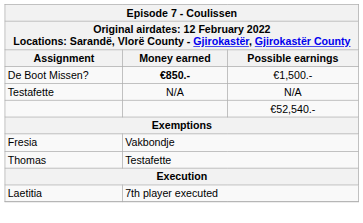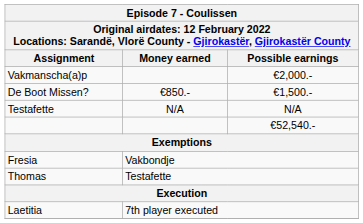+ row: Vakmanscha(a)p | €2,000.-
De Boot Missen? | Money earned: bold -> normal
